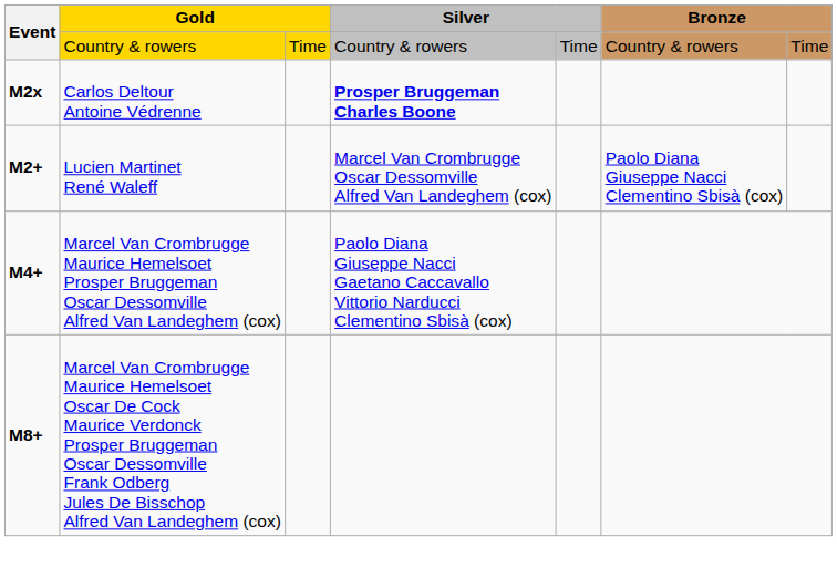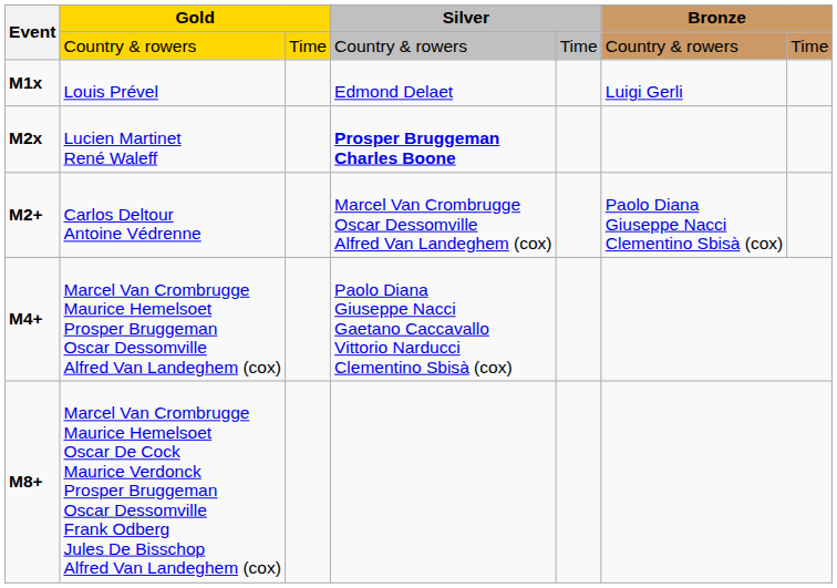+ row: M1x | Louis Prével | Edmond Delaet | Luigi Gerli
M2x | column 2: Carlos Deltour Antoine Védrenne -> Lucien Martinet René Waleff
M2+ | column 2: Lucien Martinet René Waleff -> Carlos Deltour Antoine Védrenne
